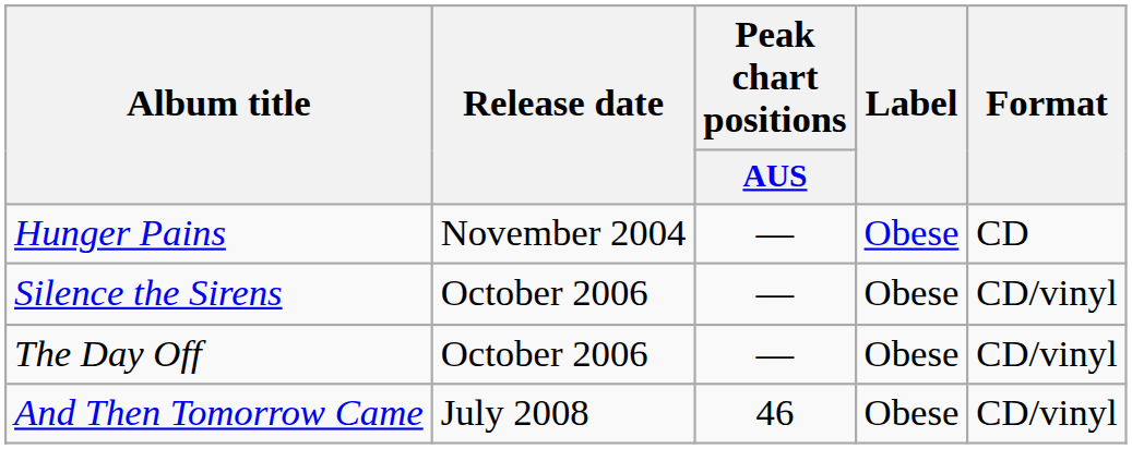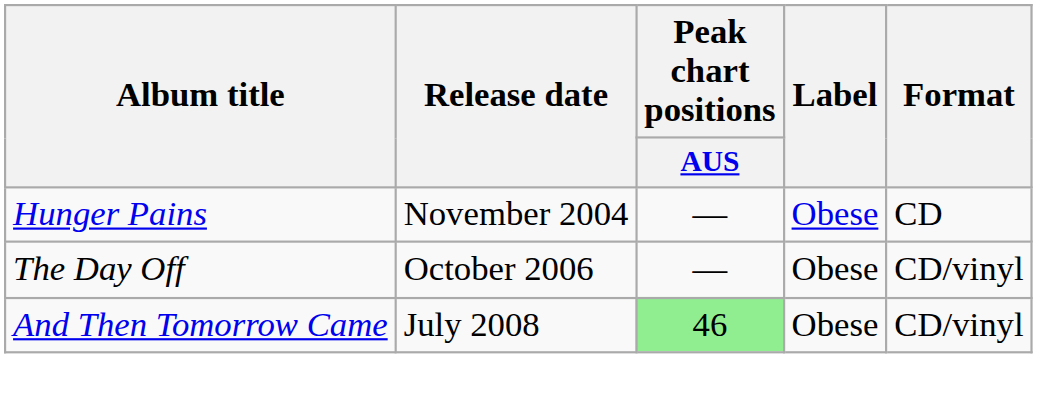- row: Silence the Sirens | October 2006 | — | Obese | CD/vinyl
And Then Tomorrow Came | Peak chart positions / AUS: no background -> lightgreen background
